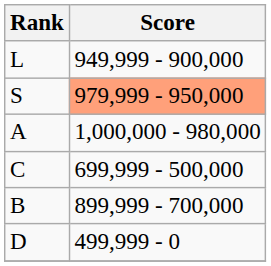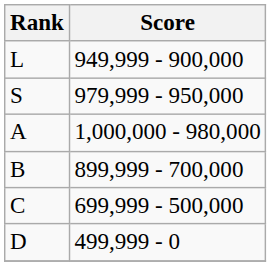S | Score: lightsalmon background -> no background
rows swapped: B <-> C
